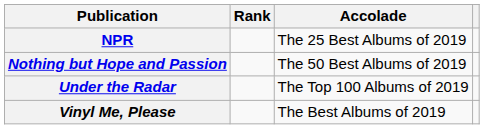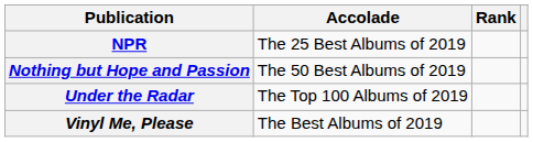columns swapped: Accolade <-> Rank
